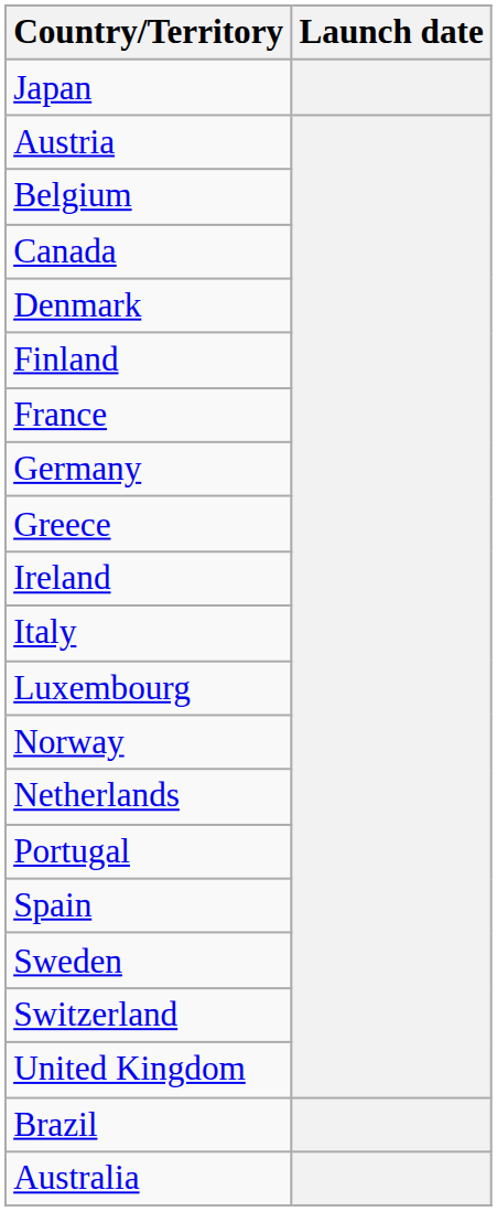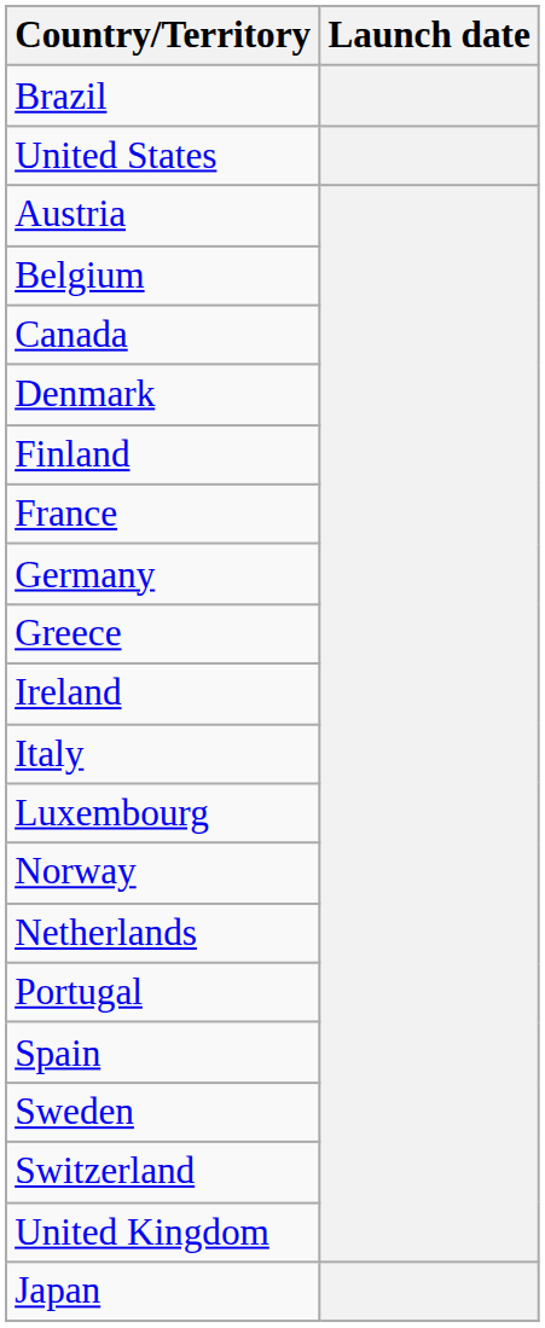rows swapped: Brazil <-> Japan
+ row: United States
- row: Australia
